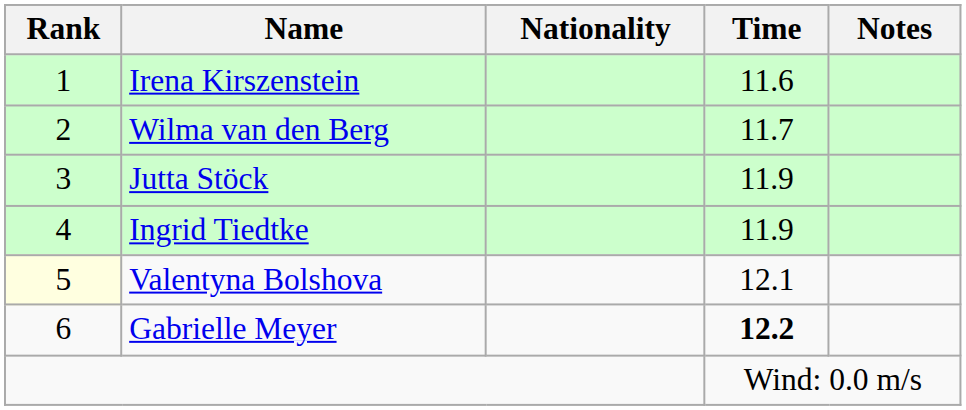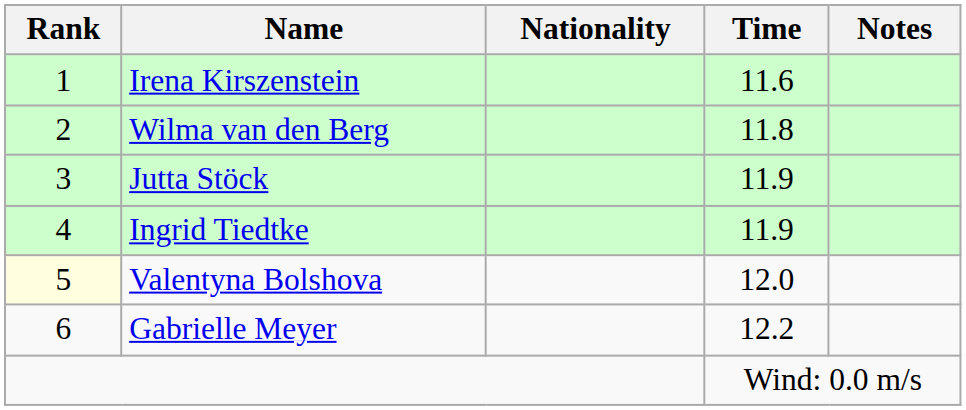Wilma van den Berg | Time: 11.7 -> 11.8
Valentyna Bolshova | Time: 12.1 -> 12.0
Gabrielle Meyer | Time: bold -> normal
